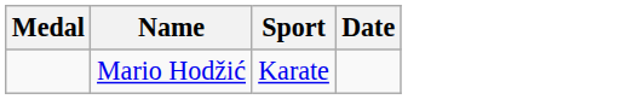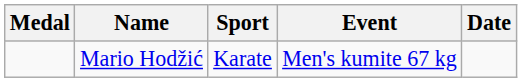+ column: Event | Men's kumite 67 kg
